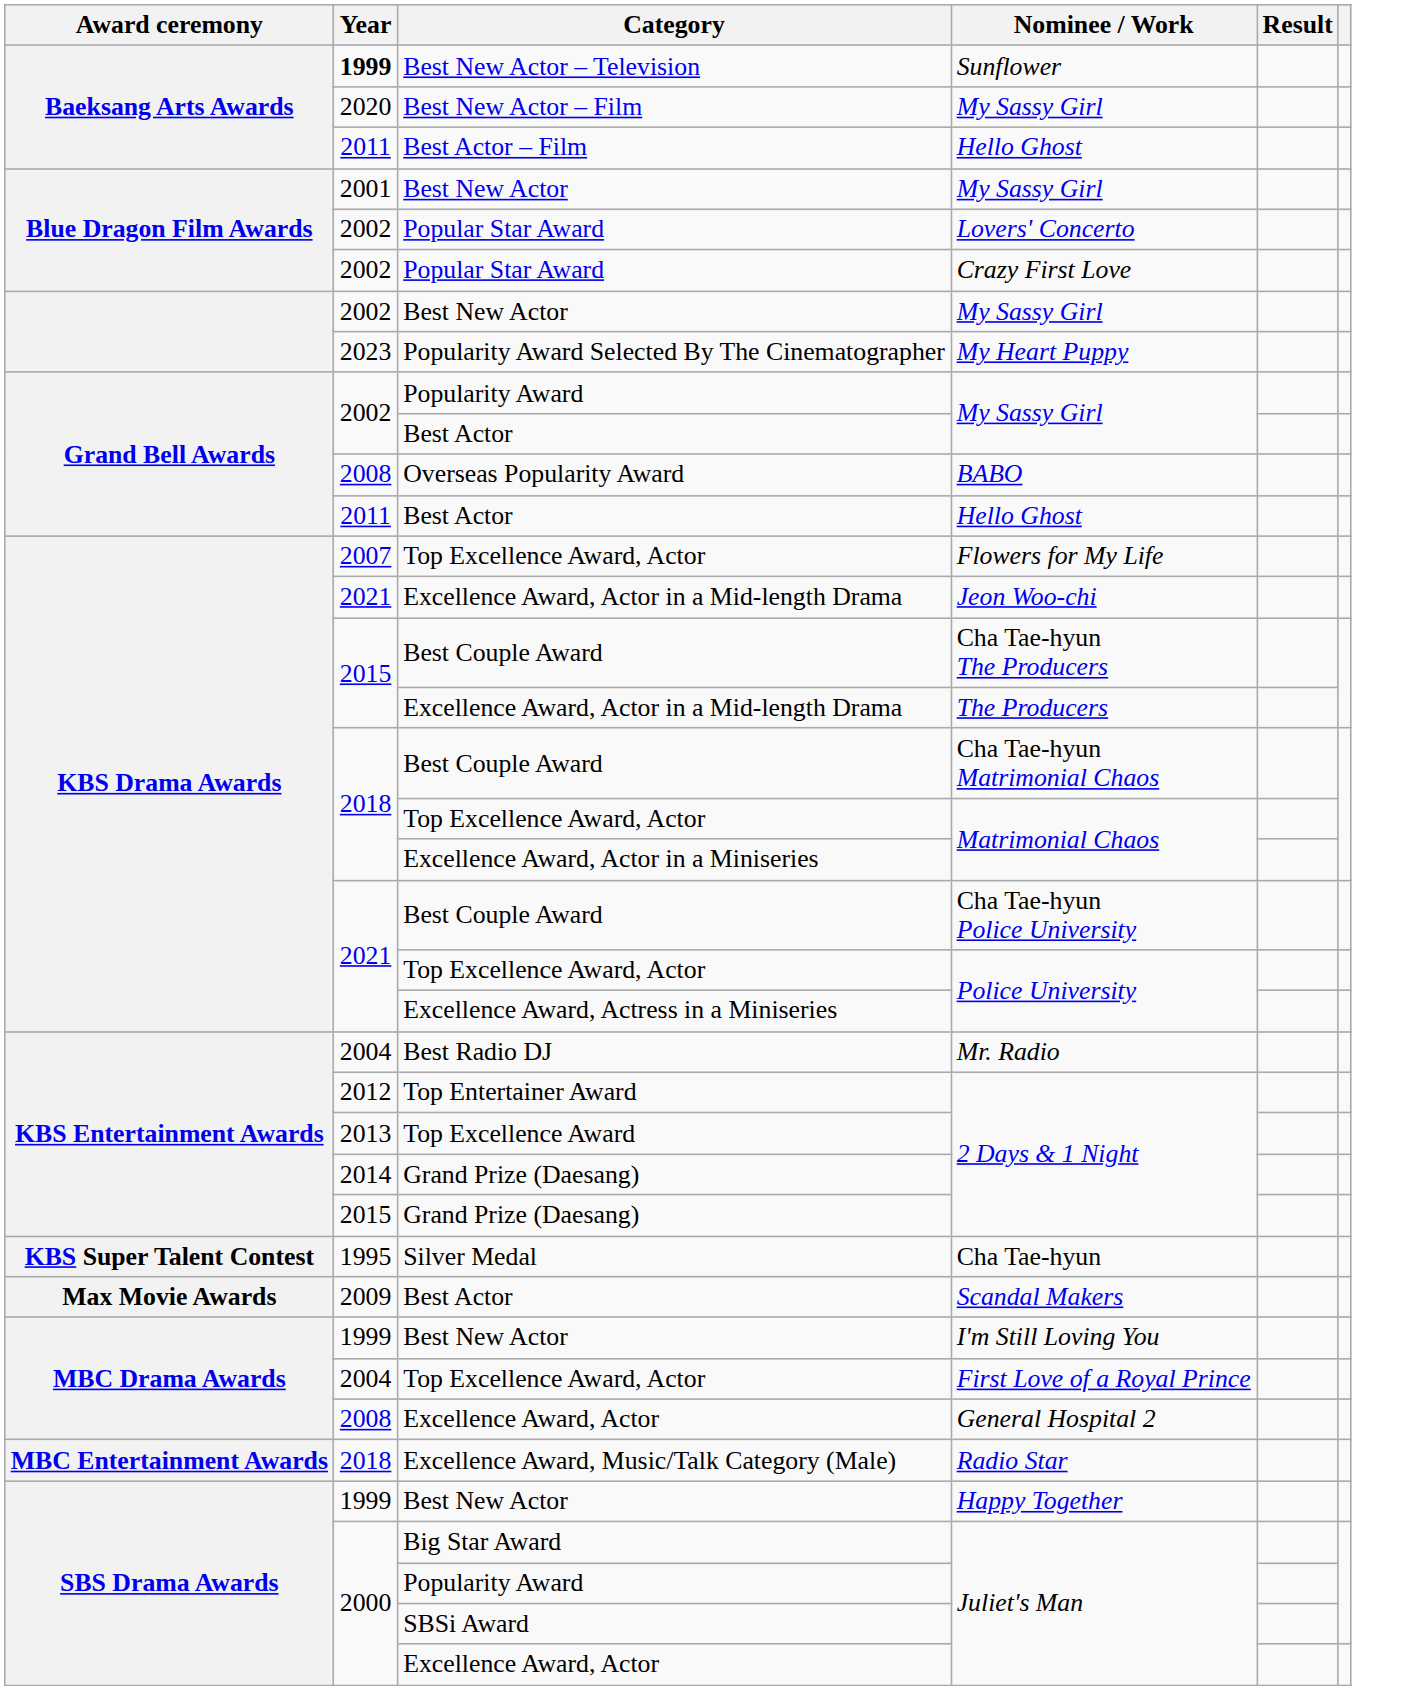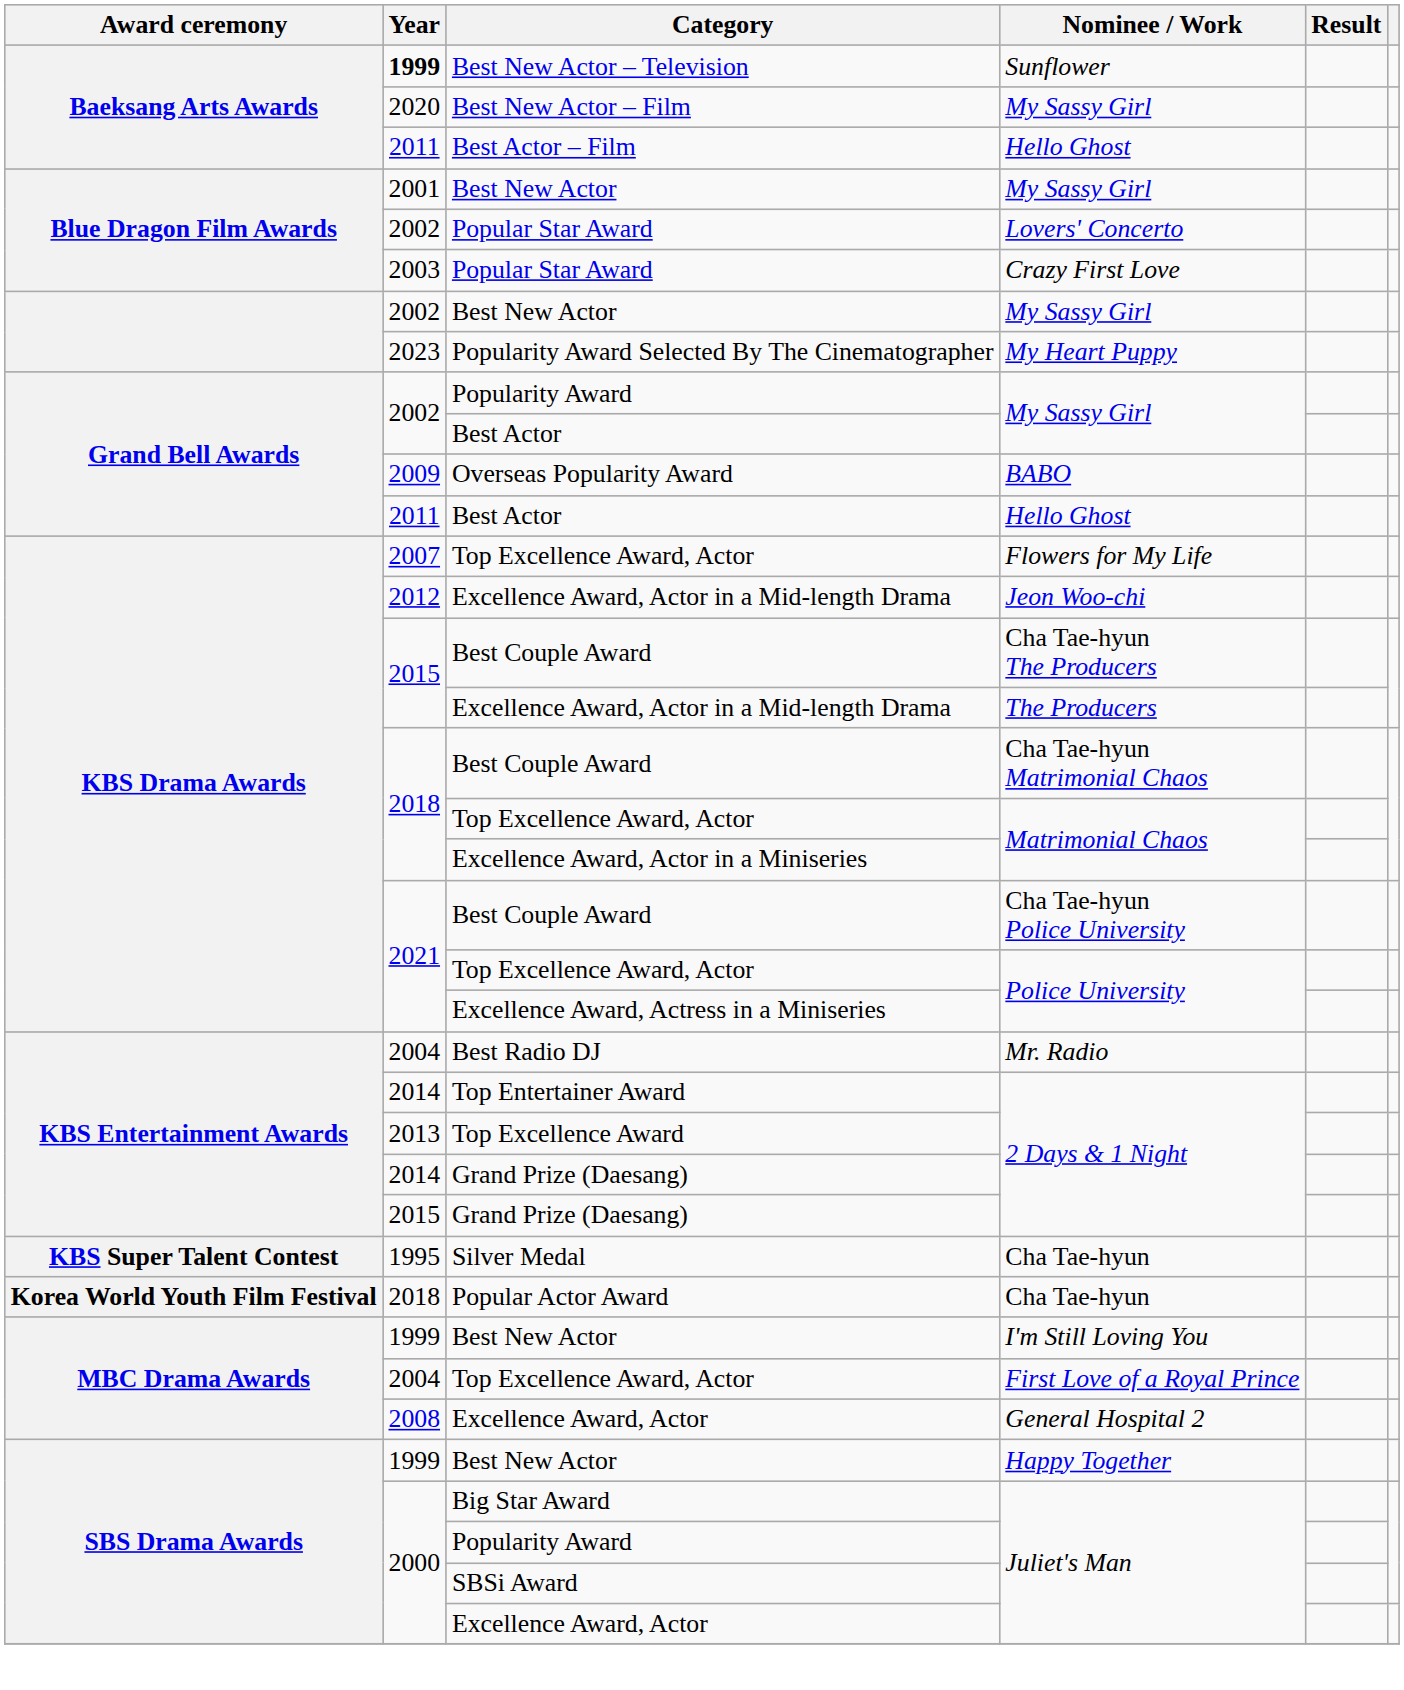Crazy First Love | Year: 2002 -> 2003
BABO | Year: 2008 -> 2009
Jeon Woo-chi | Year: 2021 -> 2012
Top Entertainer Award / 2 Days & 1 Night | Year: 2012 -> 2014
+ row: Korea World Youth Film Festival | 2018 | Popular Actor Award | Cha Tae-hyun
- row: Max Movie Awards | 2009 | Best Actor | Scandal Makers
- row: MBC Entertainment Awards | 2018 | Excellence Award, Music/Talk Category (Male) | Radio Star
